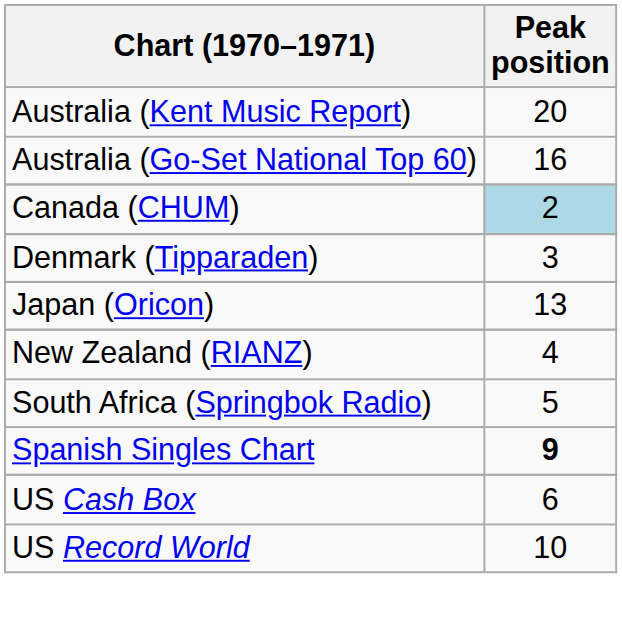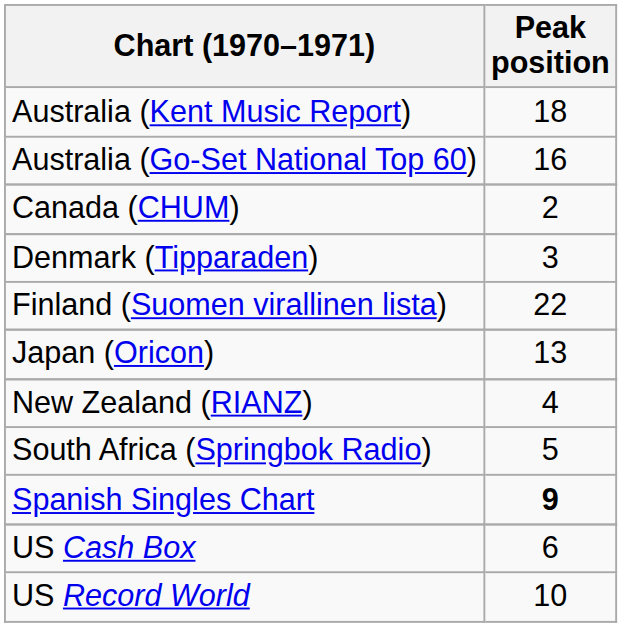Australia (Kent Music Report) | Peak position: 20 -> 18
Canada (CHUM) | Peak position: lightblue background -> no background
+ row: Finland (Suomen virallinen lista) | 22
